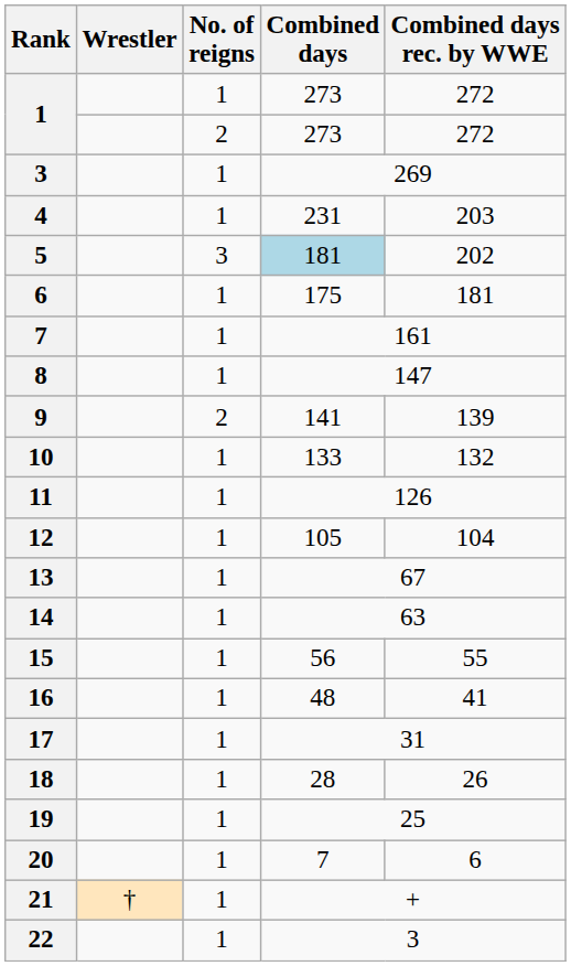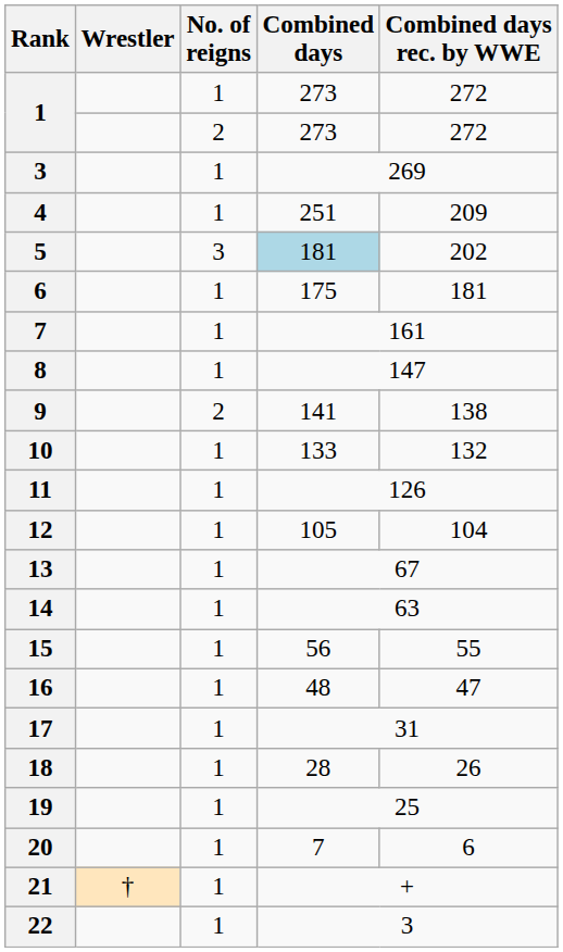4 | Combined days: 231 -> 251
4 | Combined days rec. by WWE: 203 -> 209
9 | Combined days rec. by WWE: 139 -> 138
16 | Combined days rec. by WWE: 41 -> 47
